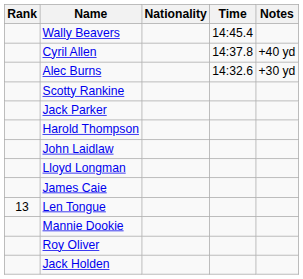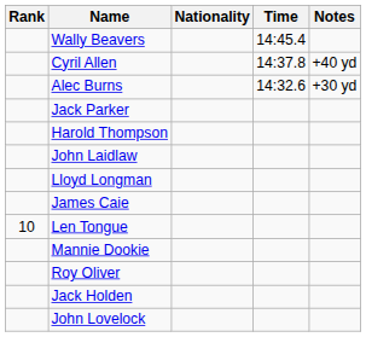- row: Scotty Rankine
Len Tongue | Rank: 13 -> 10
+ row: John Lovelock
